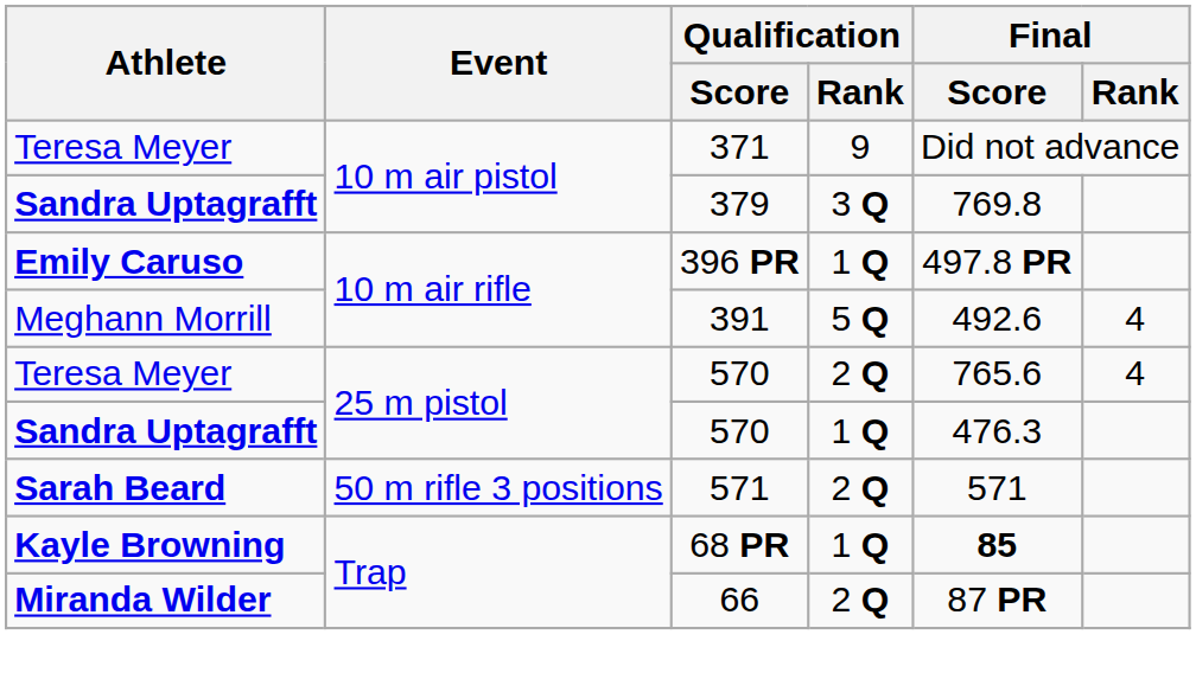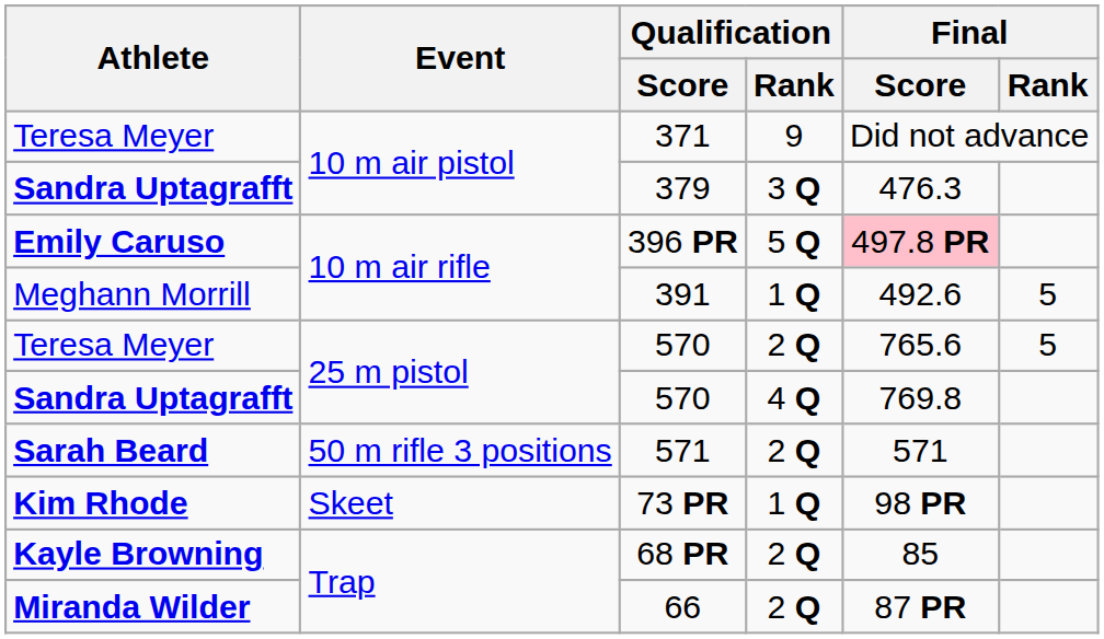379 | Final / Score: 769.8 -> 476.3
396 PR | Qualification / Rank: 1 Q -> 5 Q
396 PR | Final / Score: no background -> pink background
391 | Qualification / Rank: 5 Q -> 1 Q
391 | Final / Rank: 4 -> 5
Teresa Meyer / 570 | Final / Rank: 4 -> 5
Sandra Uptagrafft / 570 | Qualification / Rank: 1 Q -> 4 Q
Sandra Uptagrafft / 570 | Final / Score: 476.3 -> 769.8
+ row: Kim Rhode | Skeet | 73 PR | 1 Q | 98 PR
68 PR | Qualification / Rank: 1 Q -> 2 Q
68 PR | Final / Score: bold -> normal
